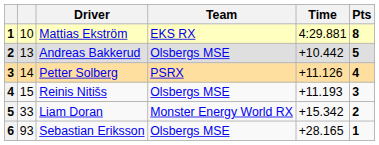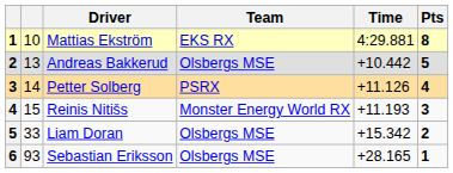Reinis Nitišs | Team: Olsbergs MSE -> Monster Energy World RX
Liam Doran | Team: Monster Energy World RX -> Olsbergs MSE
